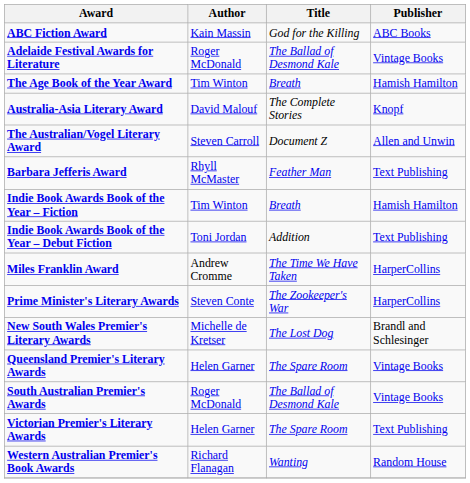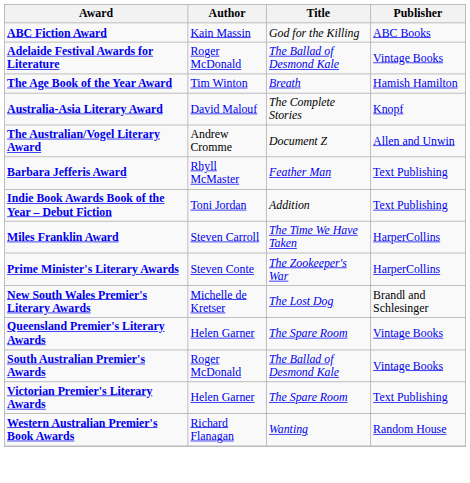The Australian/Vogel Literary Award | Author: Steven Carroll -> Andrew Cromme
- row: Indie Book Awards Book of the Year – Fiction | Tim Winton | Breath | Hamish Hamilton
Miles Franklin Award | Author: Andrew Cromme -> Steven Carroll
